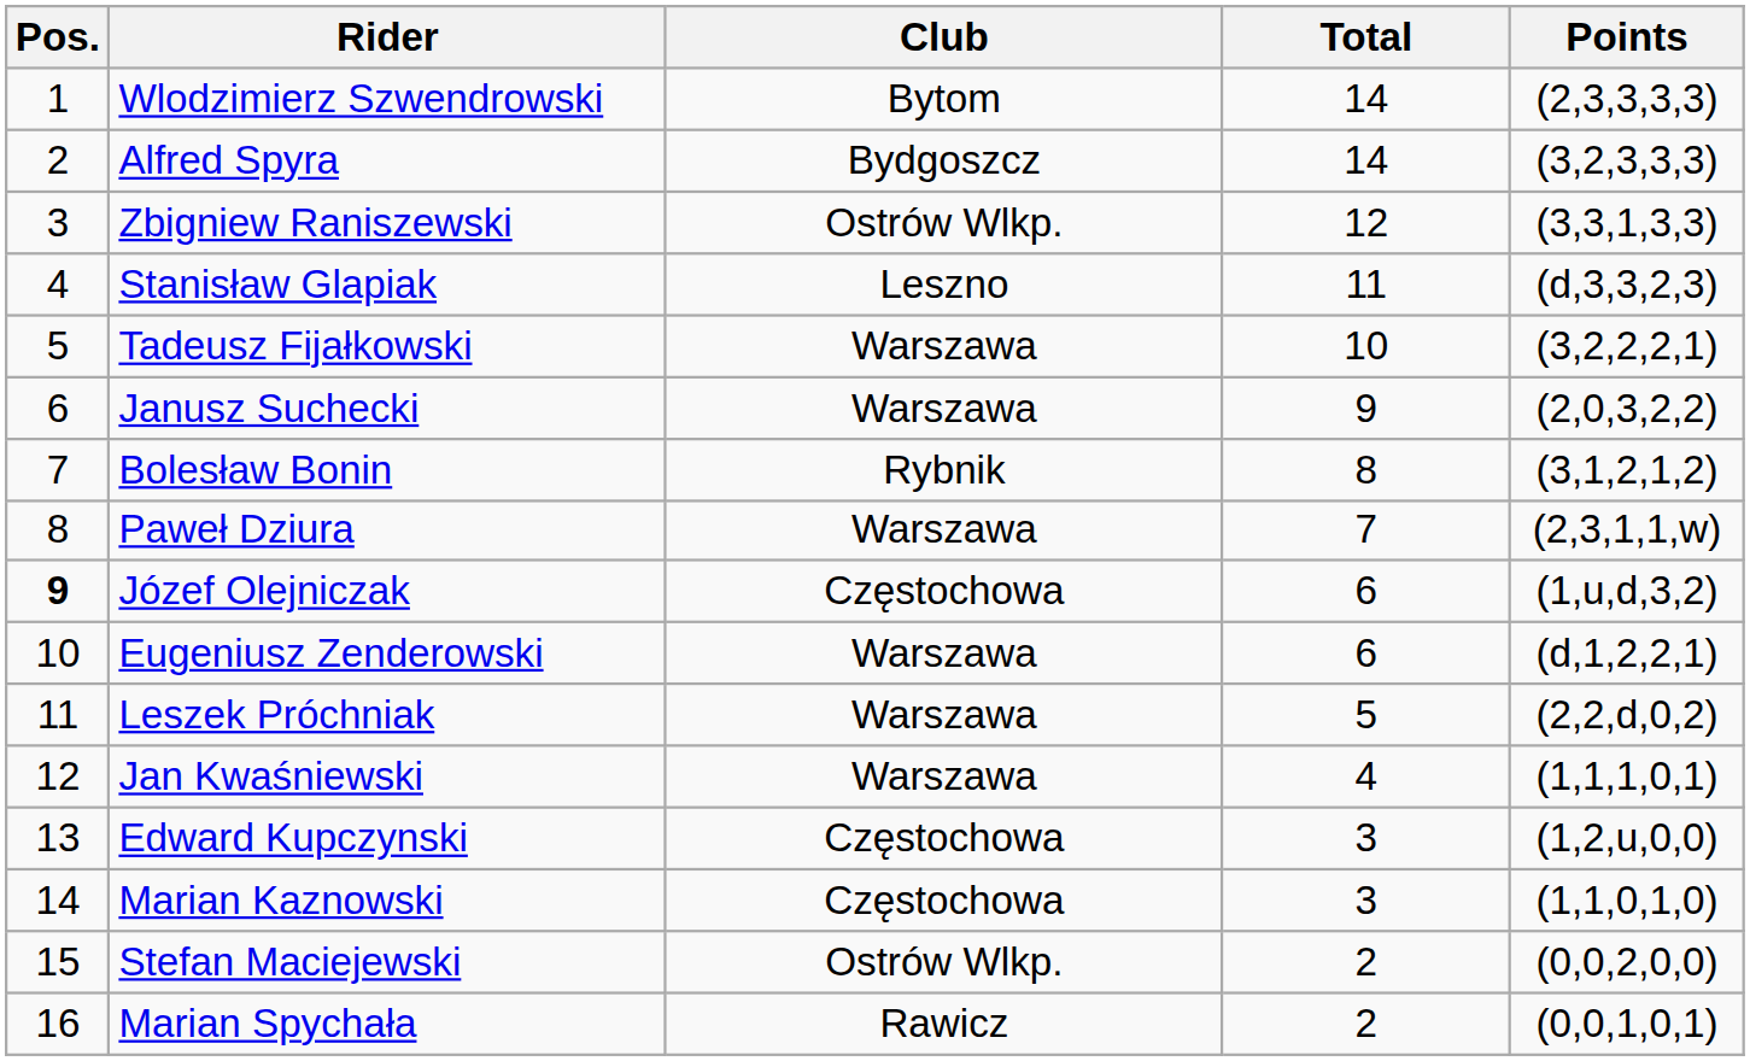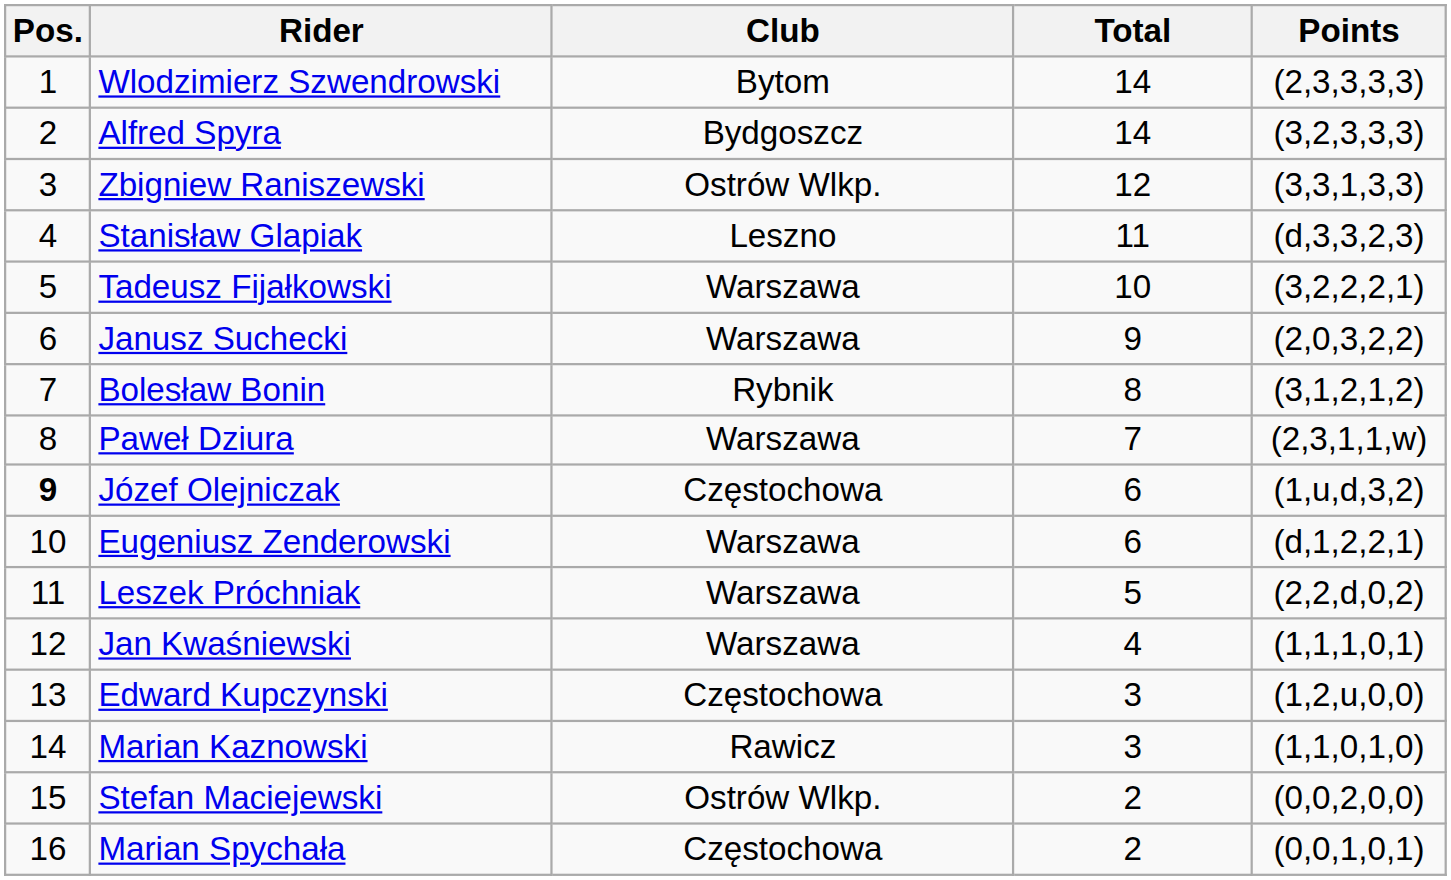Marian Kaznowski | Club: Częstochowa -> Rawicz
Marian Spychała | Club: Rawicz -> Częstochowa
